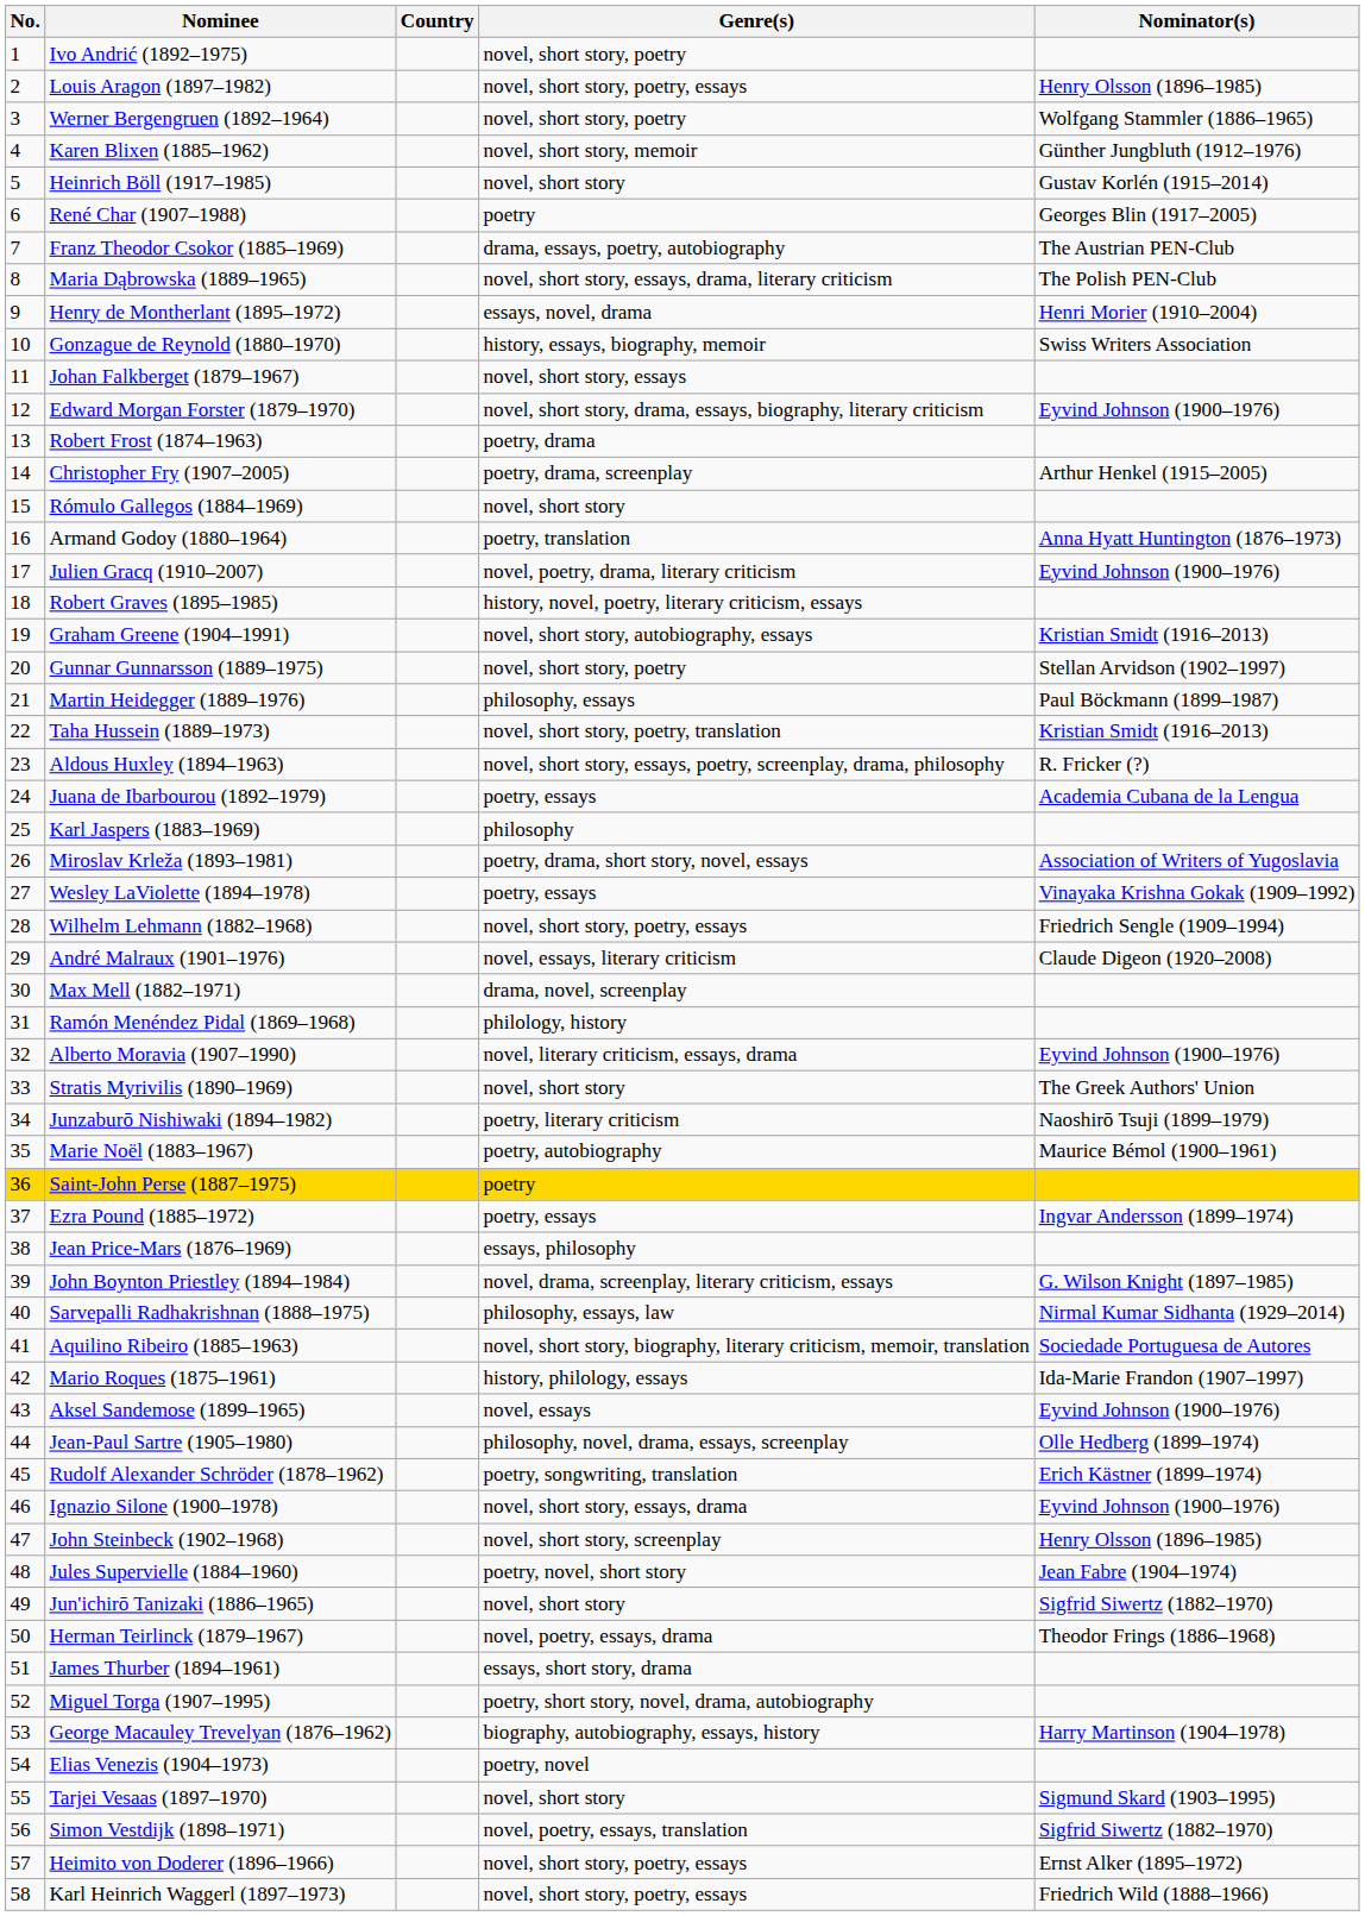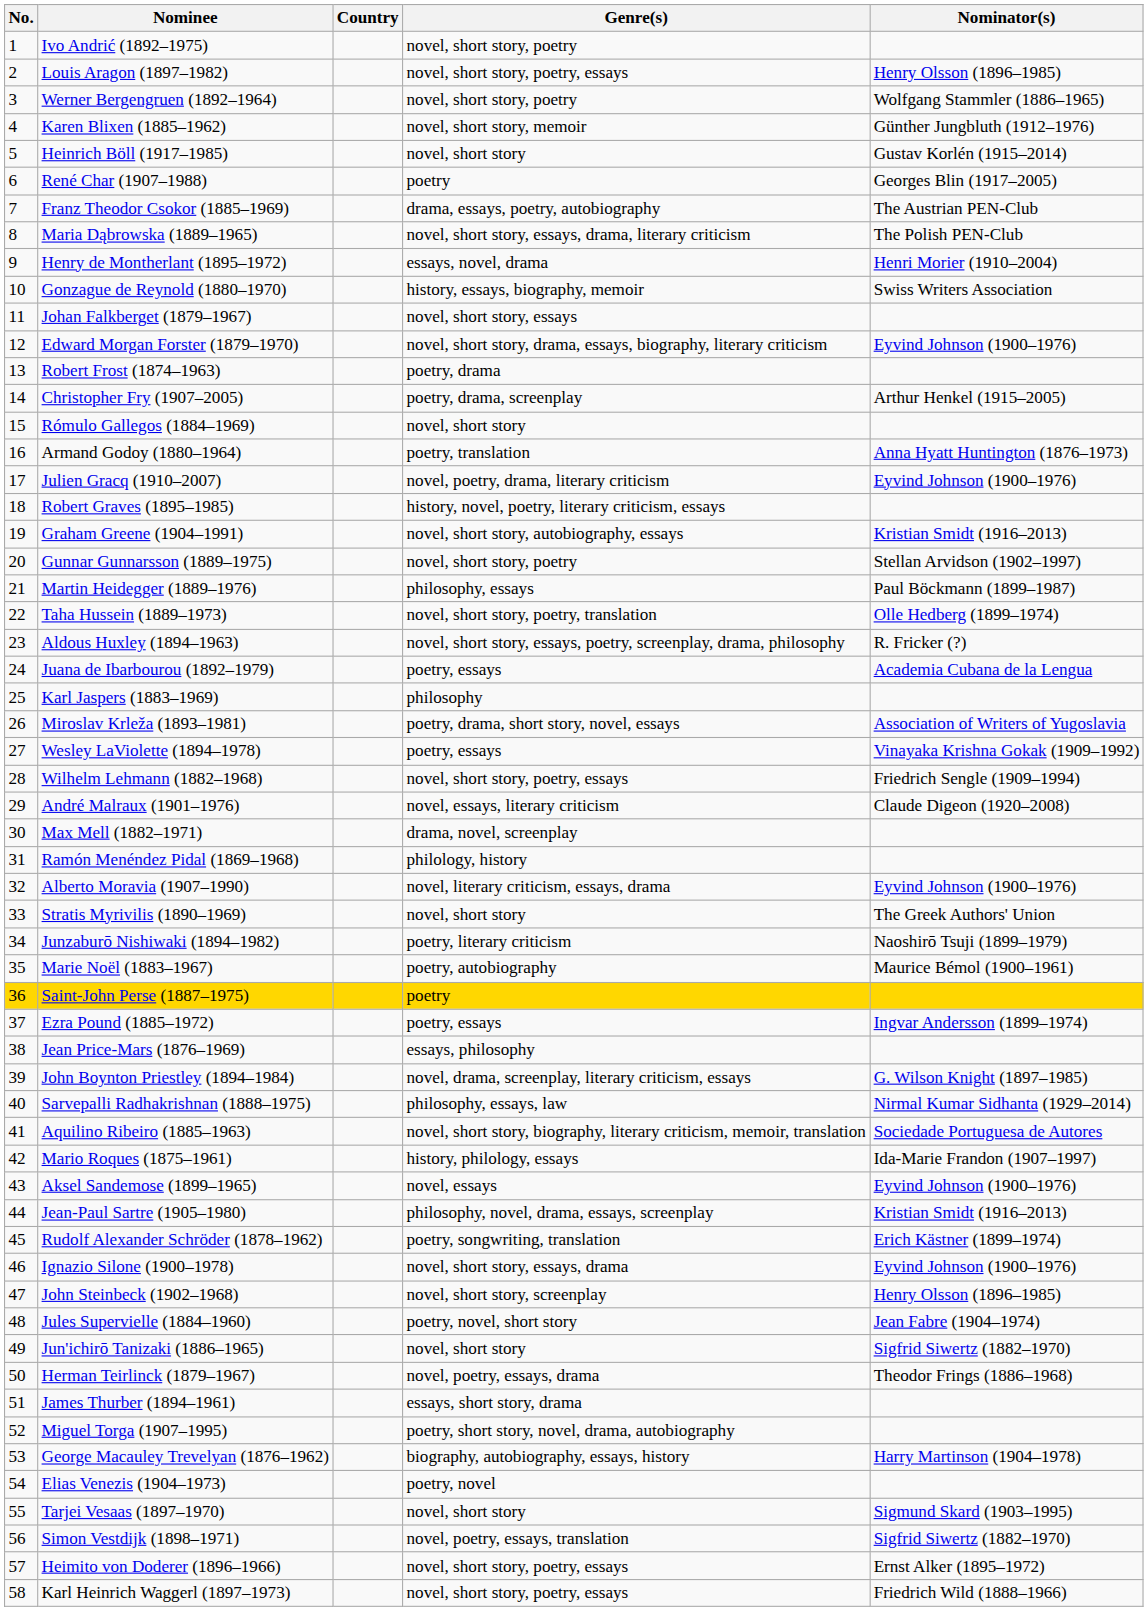Taha Hussein (1889–1973) | Nominator(s): Kristian Smidt (1916–2013) -> Olle Hedberg (1899–1974)
Jean-Paul Sartre (1905–1980) | Nominator(s): Olle Hedberg (1899–1974) -> Kristian Smidt (1916–2013)
